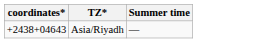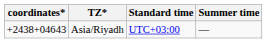+ column: Standard time | UTC+03:00
